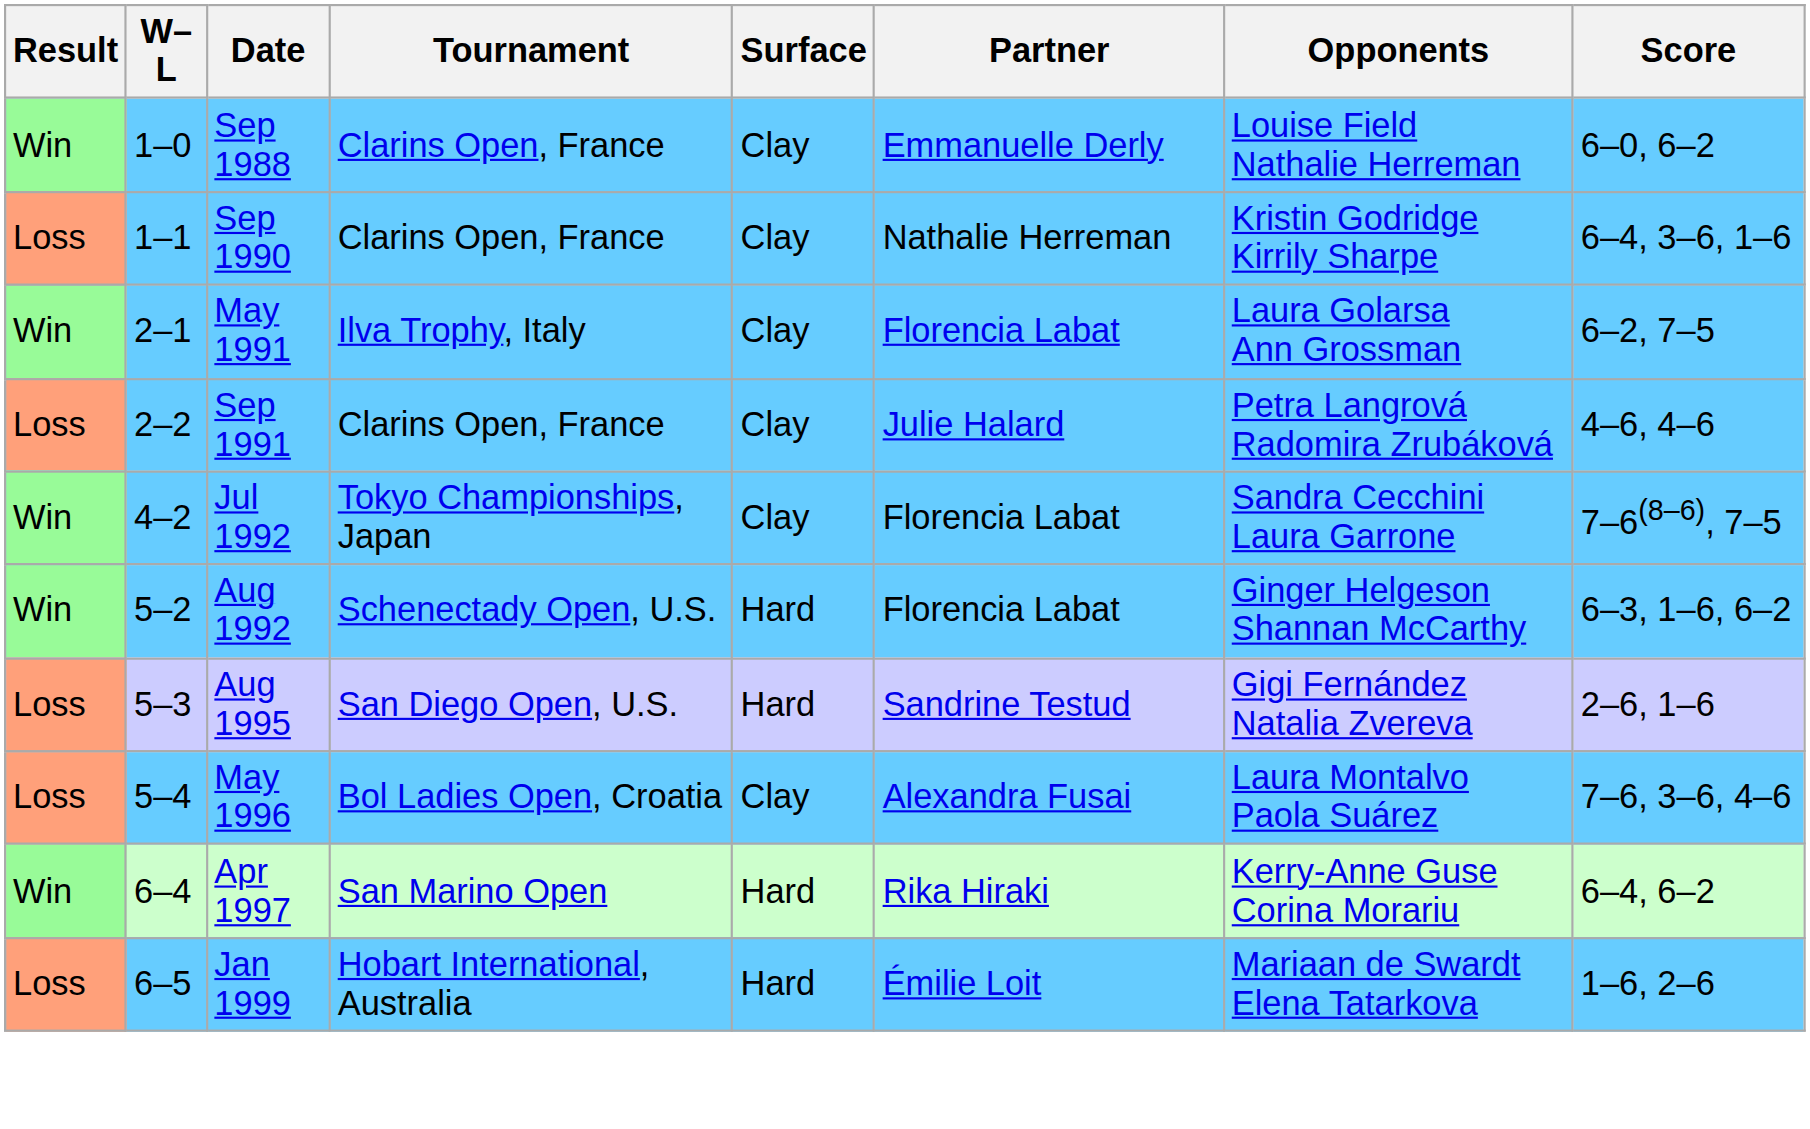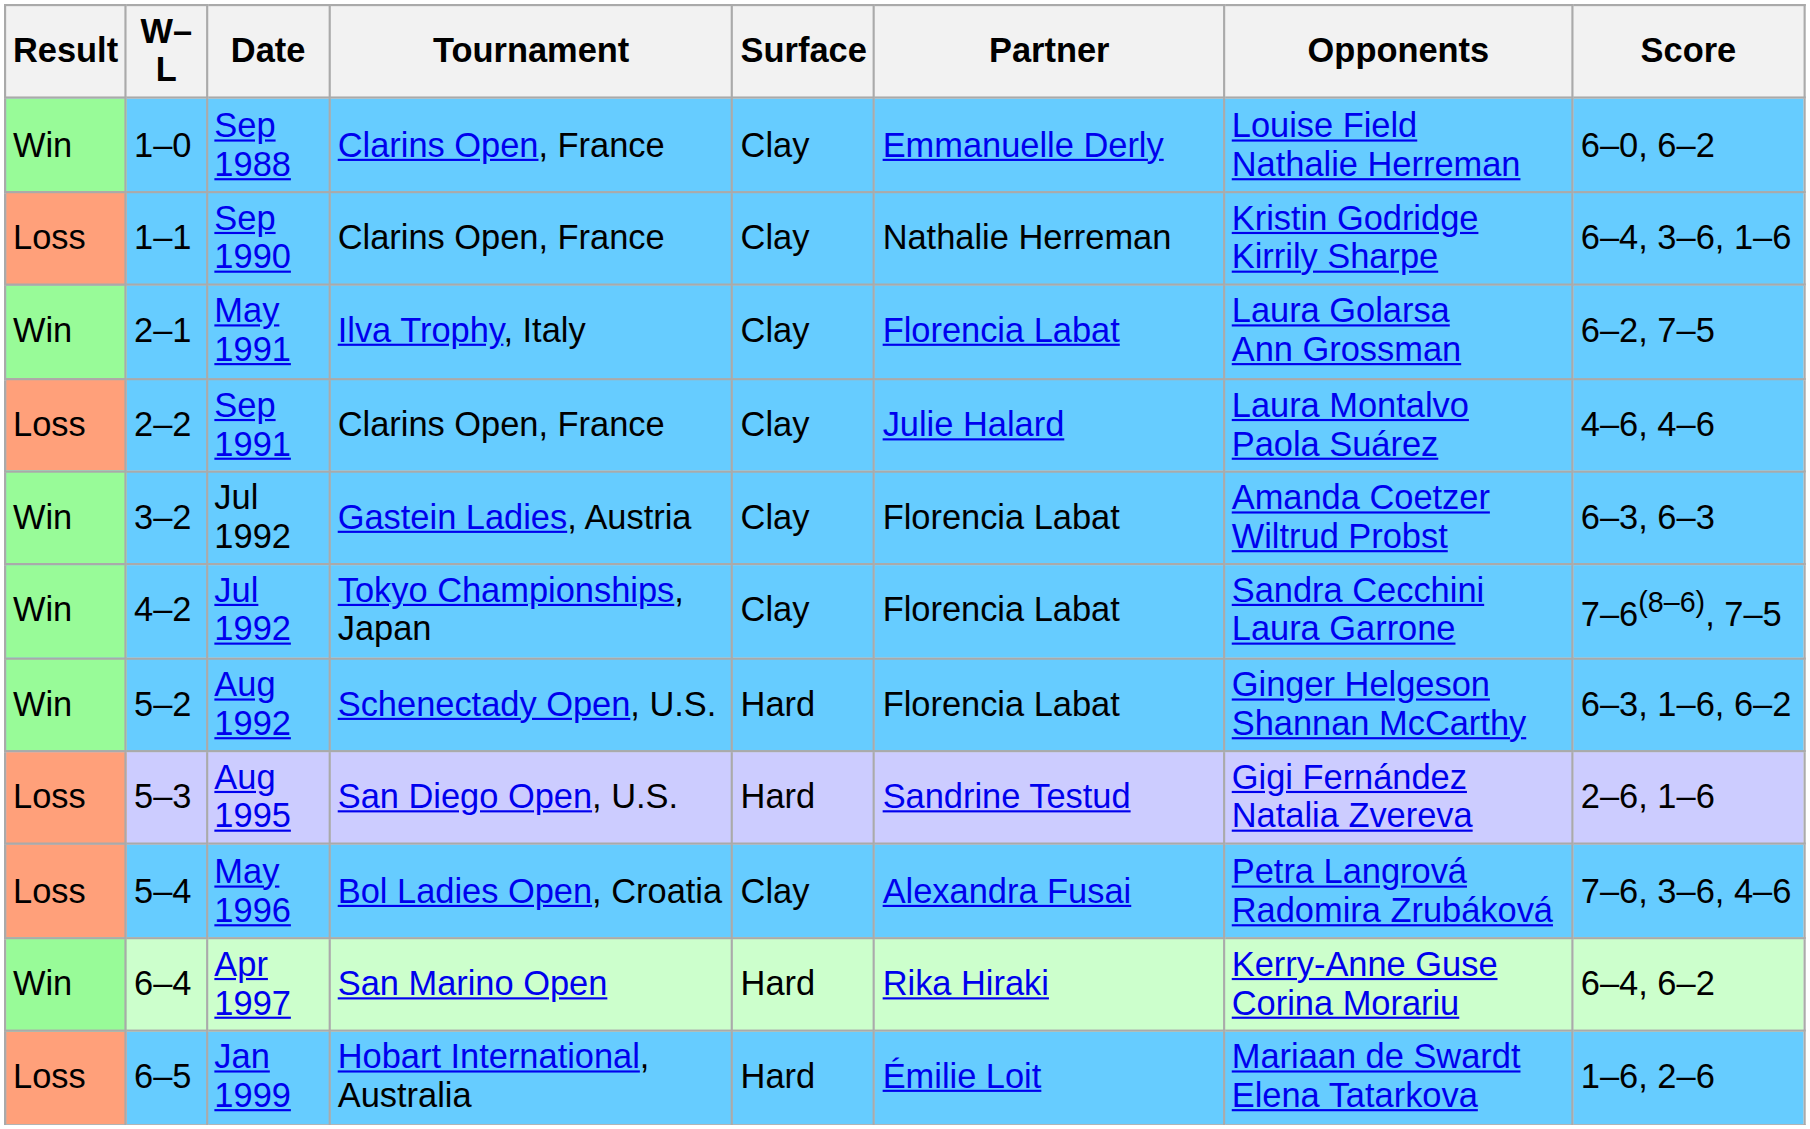Sep 1991 | Opponents: Petra Langrová Radomira Zrubáková -> Laura Montalvo Paola Suárez
+ row: Win | 3–2 | Jul 1992 | Gastein Ladies, Austria | Clay | Florencia Labat | Amanda Coetzer Wiltrud Probst | 6–3, 6–3
May 1996 | Opponents: Laura Montalvo Paola Suárez -> Petra Langrová Radomira Zrubáková
